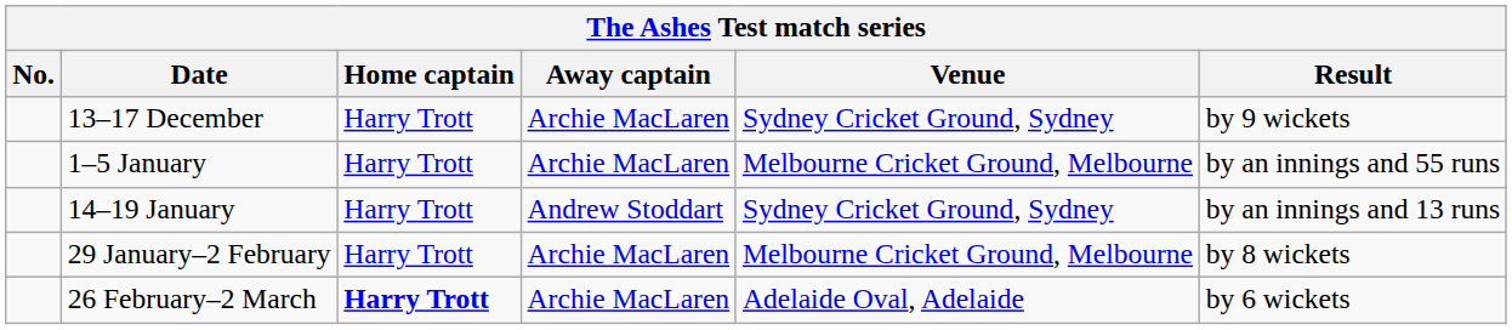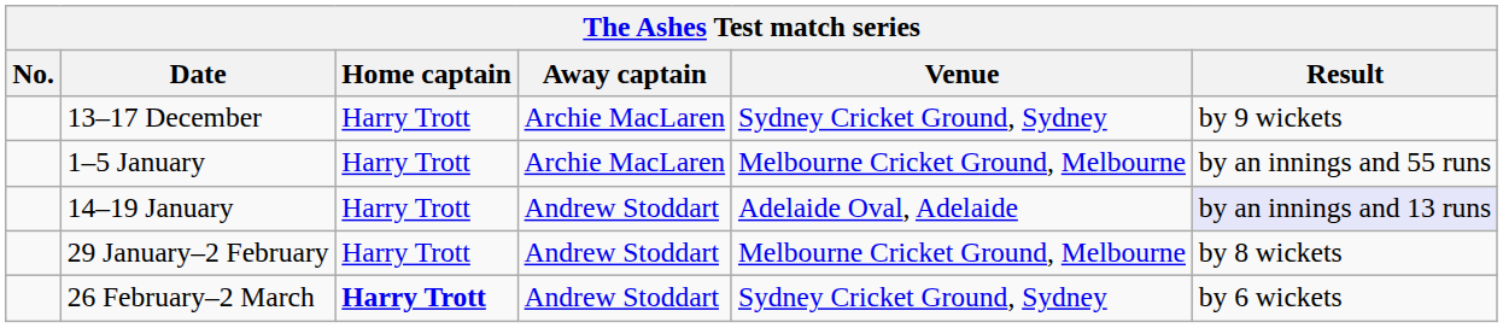14–19 January | Venue: Sydney Cricket Ground, Sydney -> Adelaide Oval, Adelaide
14–19 January | Result: no background -> lavender background
29 January–2 February | Away captain: Archie MacLaren -> Andrew Stoddart
26 February–2 March | Away captain: Archie MacLaren -> Andrew Stoddart
26 February–2 March | Venue: Adelaide Oval, Adelaide -> Sydney Cricket Ground, Sydney
